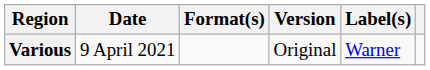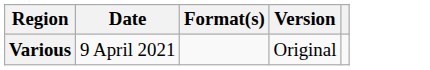- column: Label(s) | Warner
